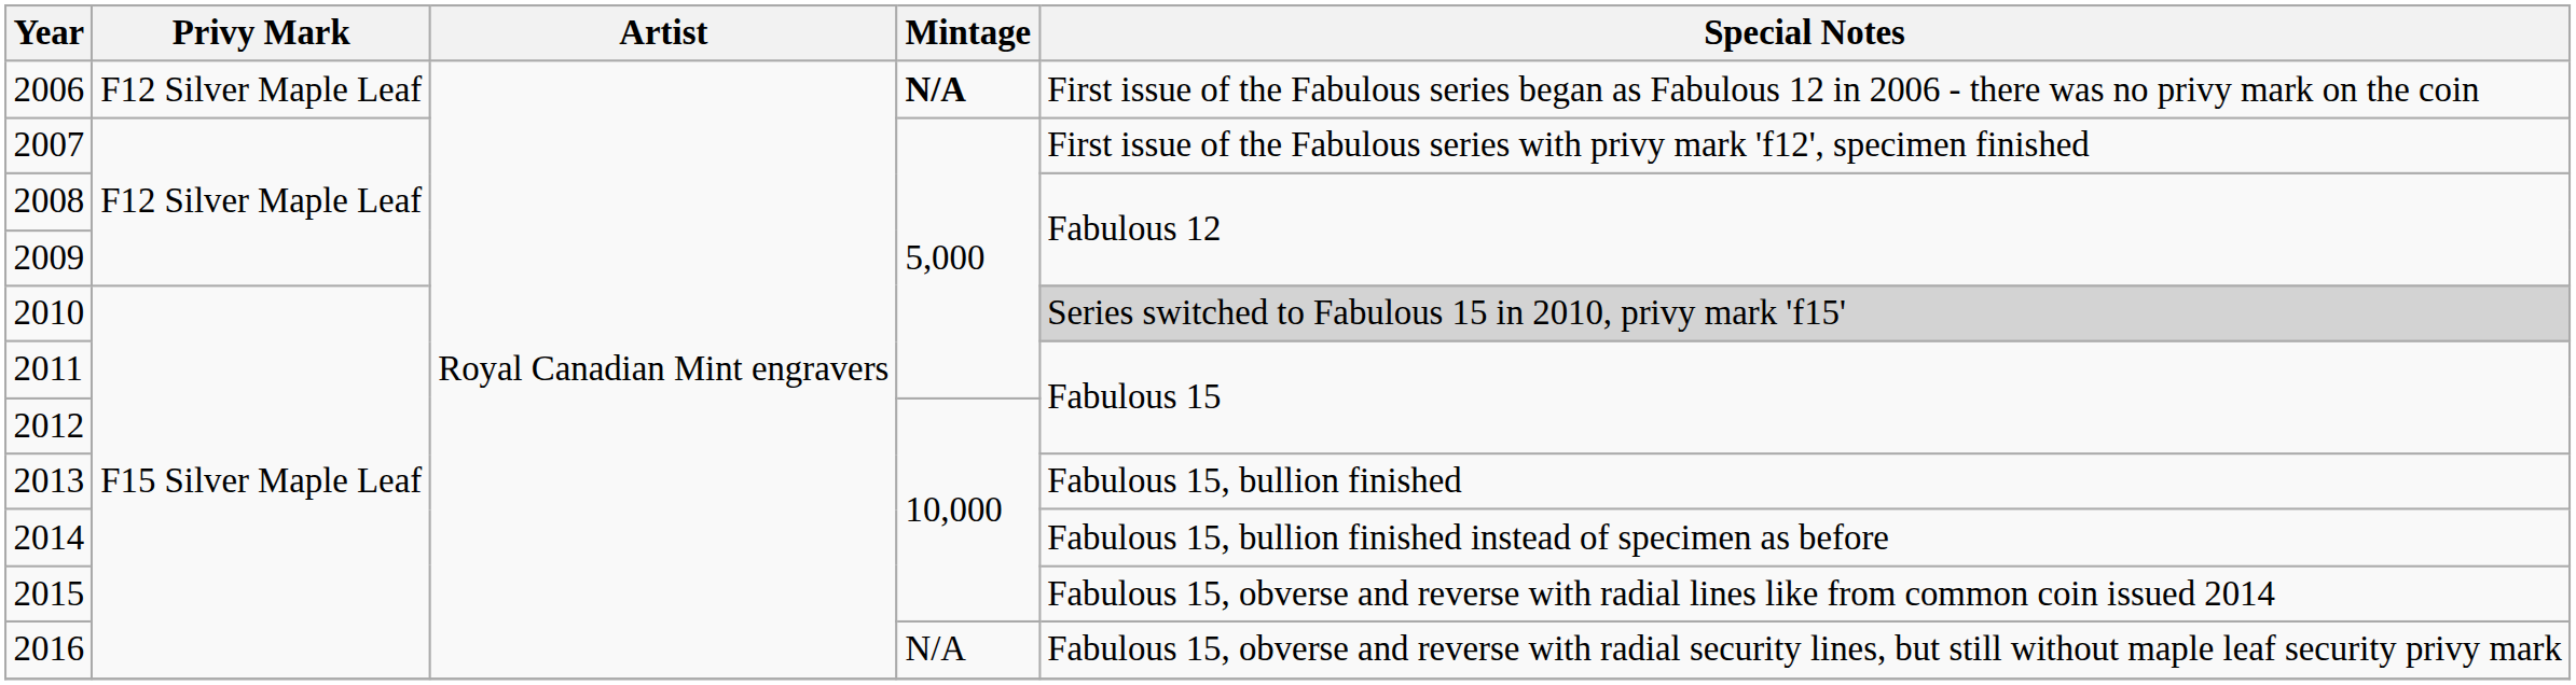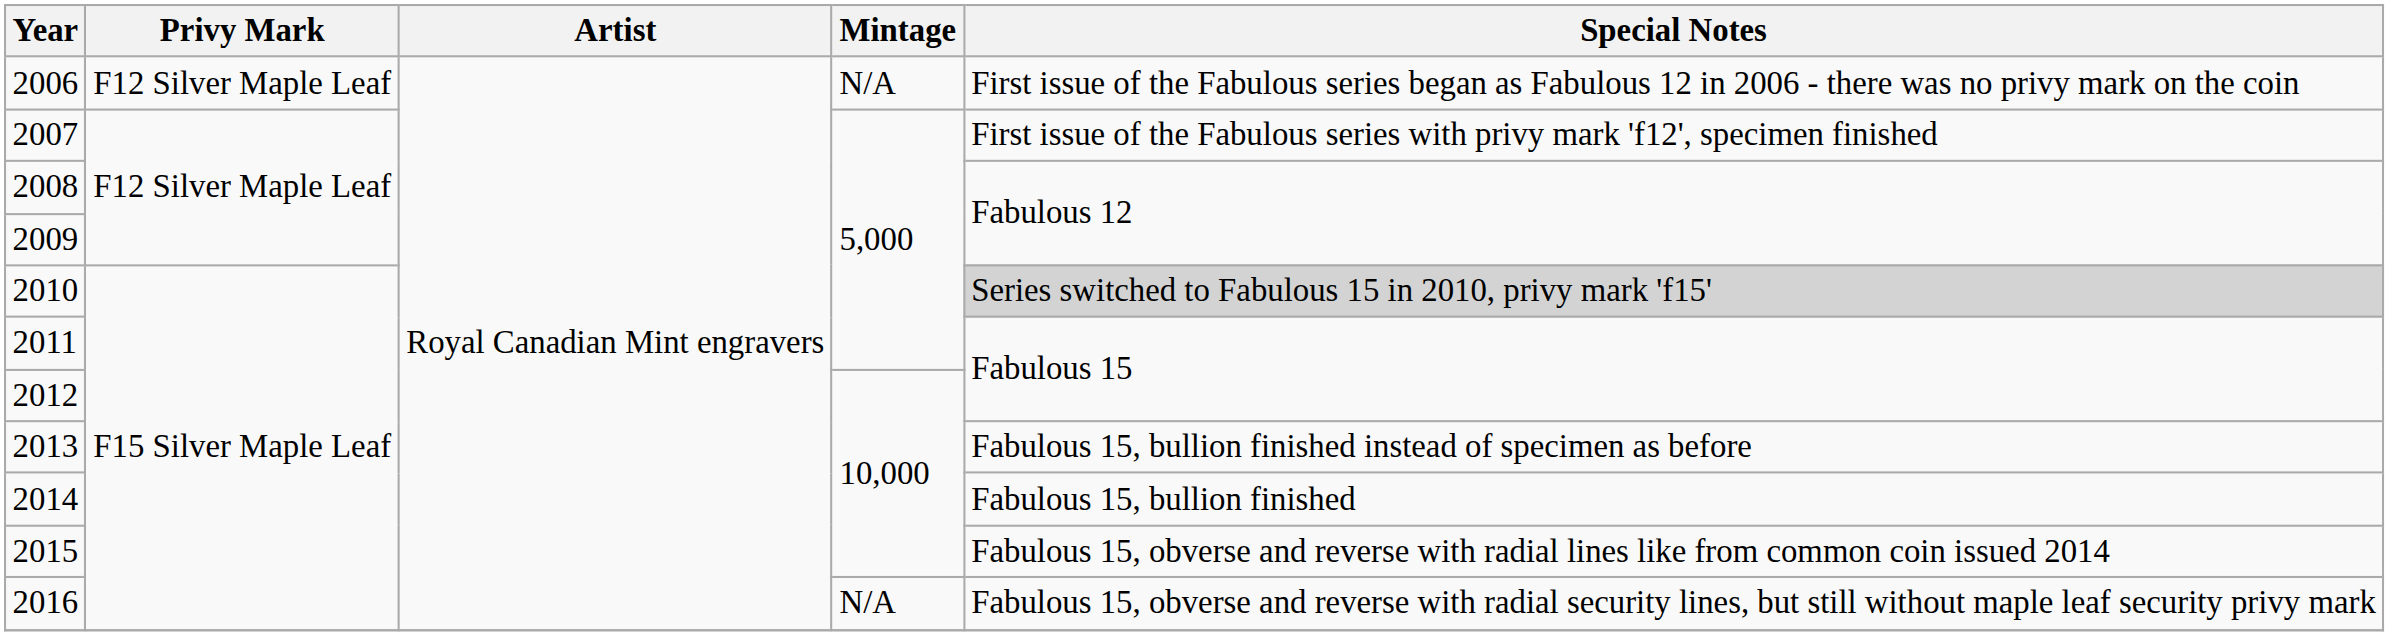2006 | Mintage: bold -> normal
2013 | Special Notes: Fabulous 15, bullion finished -> Fabulous 15, bullion finished instead of specimen as before
2014 | Special Notes: Fabulous 15, bullion finished instead of specimen as before -> Fabulous 15, bullion finished
